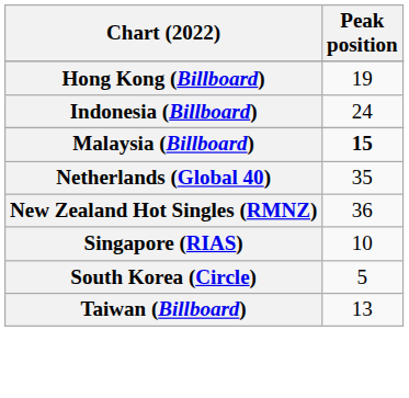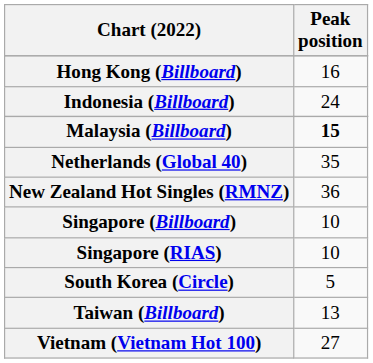Hong Kong (Billboard) | Peak position: 19 -> 16
+ row: Singapore (Billboard) | 10
+ row: Vietnam (Vietnam Hot 100) | 27
